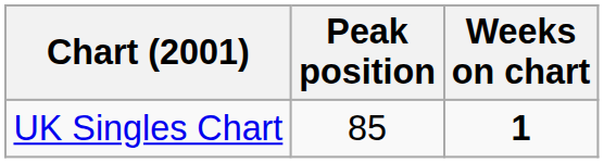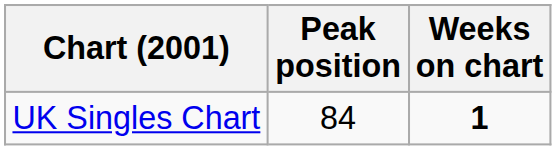UK Singles Chart | Peak position: 85 -> 84
